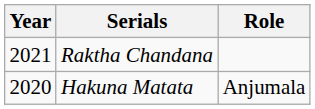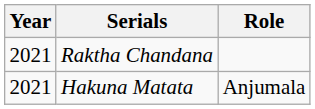Hakuna Matata | Year: 2020 -> 2021
